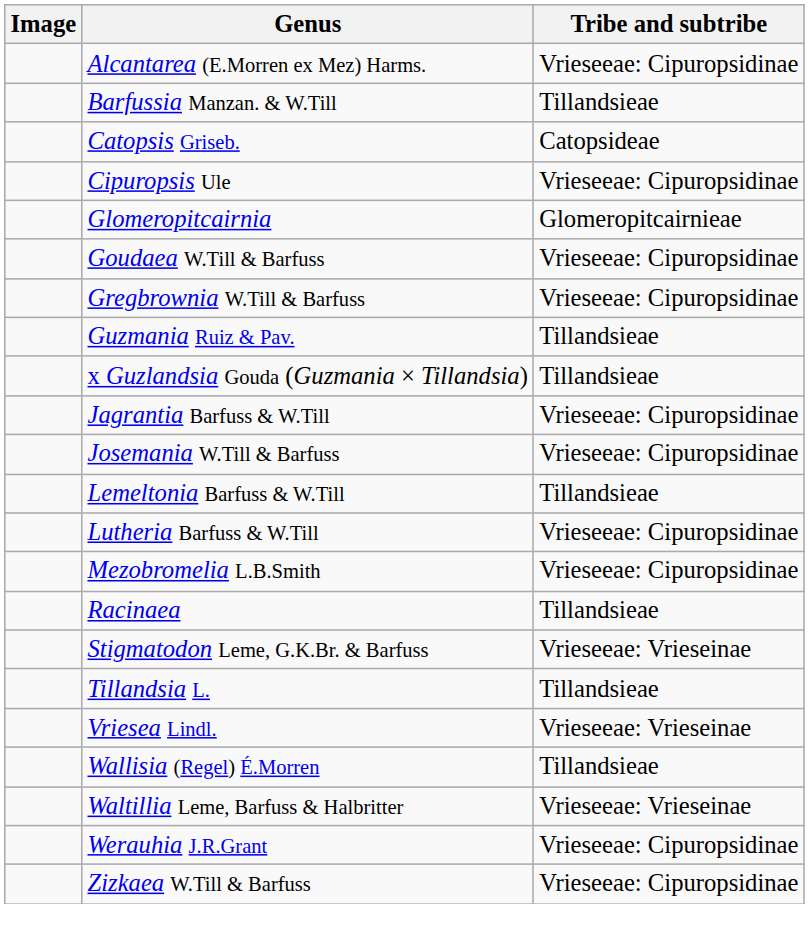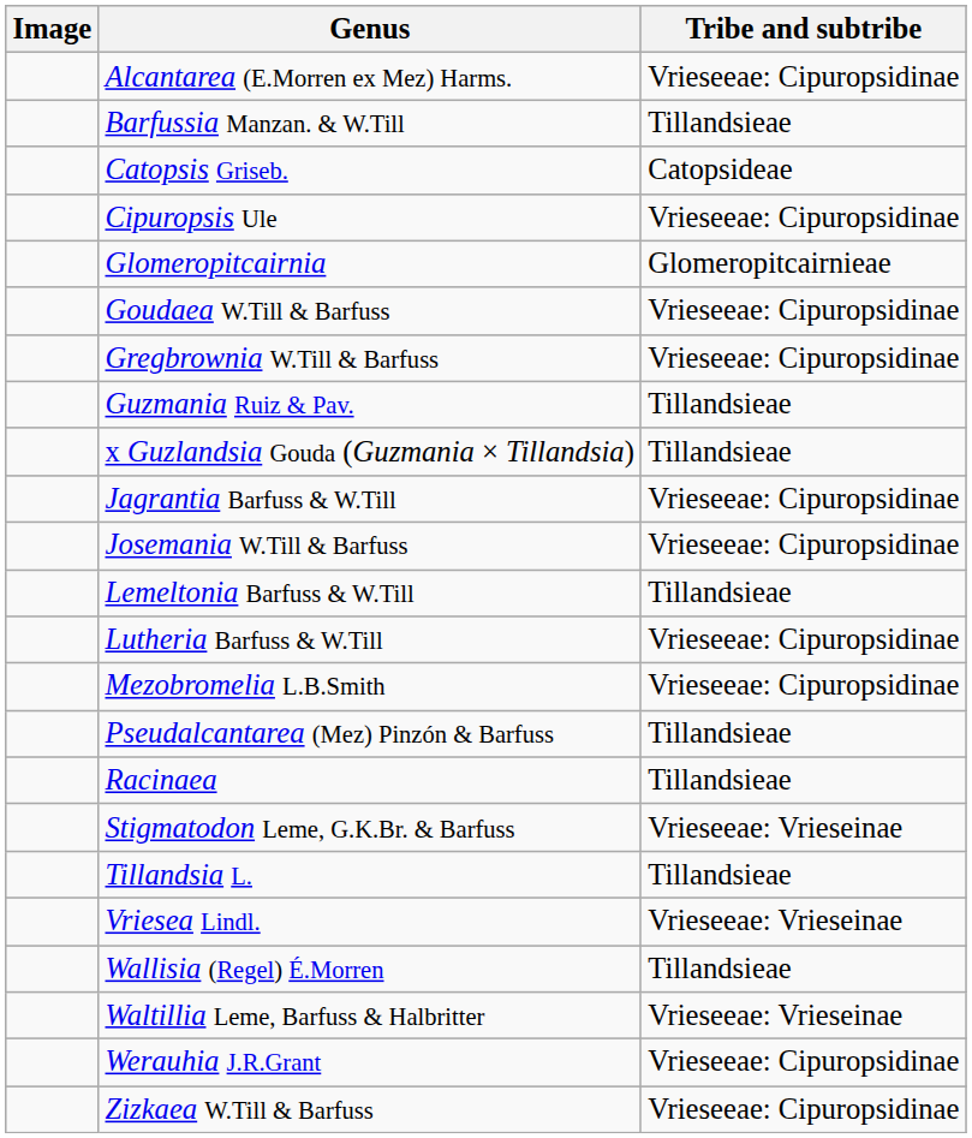+ row: Pseudalcantarea (Mez) Pinzón & Barfuss | Tillandsieae
